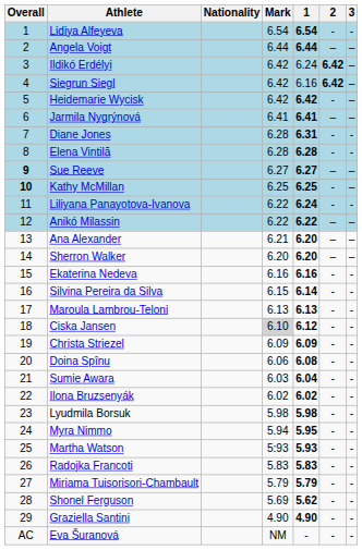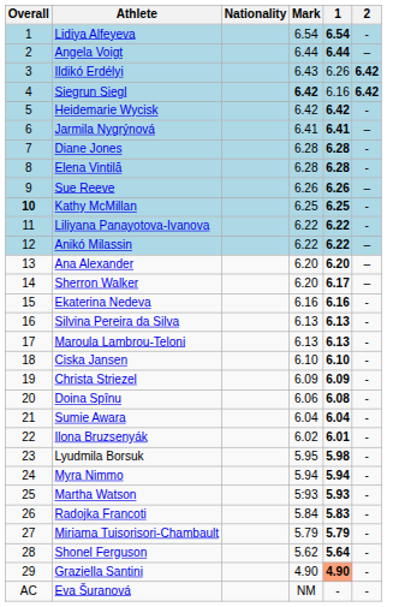- column: 3 | - | – | – | – | – | – | - | - | – | – | - | – | – | – | - | - | - | - | - | - | - | - | - | - | - | - | - | - | - | -
Ildikó Erdélyi | Mark: 6.42 -> 6.43
Ildikó Erdélyi | 1: 6.24 -> 6.26
Siegrun Siegl | Mark: normal -> bold
Diane Jones | 1: 6.31 -> 6.28
Sue Reeve | Overall: bold -> normal
Sue Reeve | Mark: 6.27 -> 6.26
Sue Reeve | 1: 6.27 -> 6.26
Liliyana Panayotova-Ivanova | 1: 6.24 -> 6.22
Ana Alexander | Mark: 6.21 -> 6.20
Sherron Walker | 1: 6.20 -> 6.17
Silvina Pereira da Silva | Mark: 6.15 -> 6.13
Silvina Pereira da Silva | 1: 6.14 -> 6.13
Ciska Jansen | Mark: lightgrey background -> no background
Ciska Jansen | 1: 6.12 -> 6.10
Sumie Awara | Mark: 6.03 -> 6.04
Ilona Bruzsenyák | 1: 6.02 -> 6.01
Lyudmila Borsuk | Mark: 5.98 -> 5.95
Myra Nimmo | 1: 5.95 -> 5.94
Radojka Francoti | Mark: 5.83 -> 5.84
Shonel Ferguson | Mark: 5.69 -> 5.62
Shonel Ferguson | 1: 5.62 -> 5.64
Graziella Santini | 1: no background -> lightsalmon background
